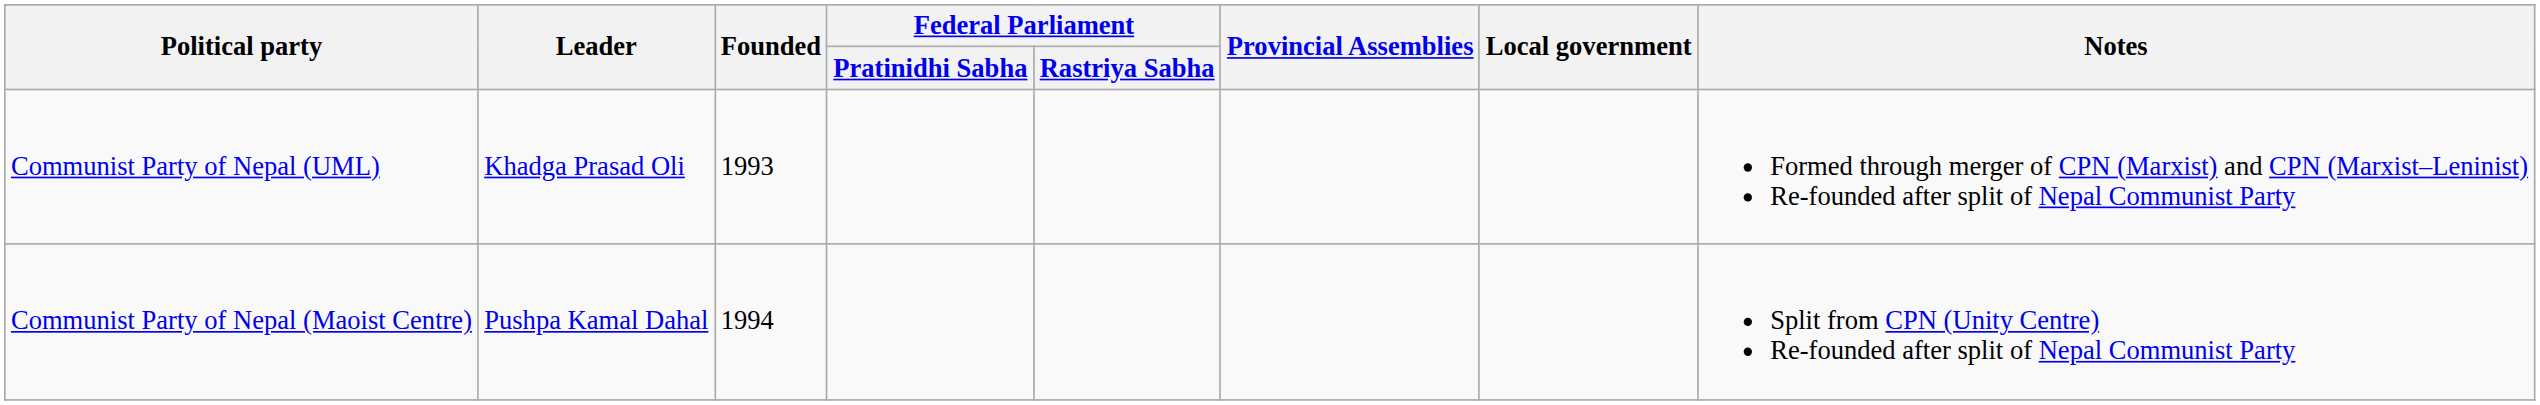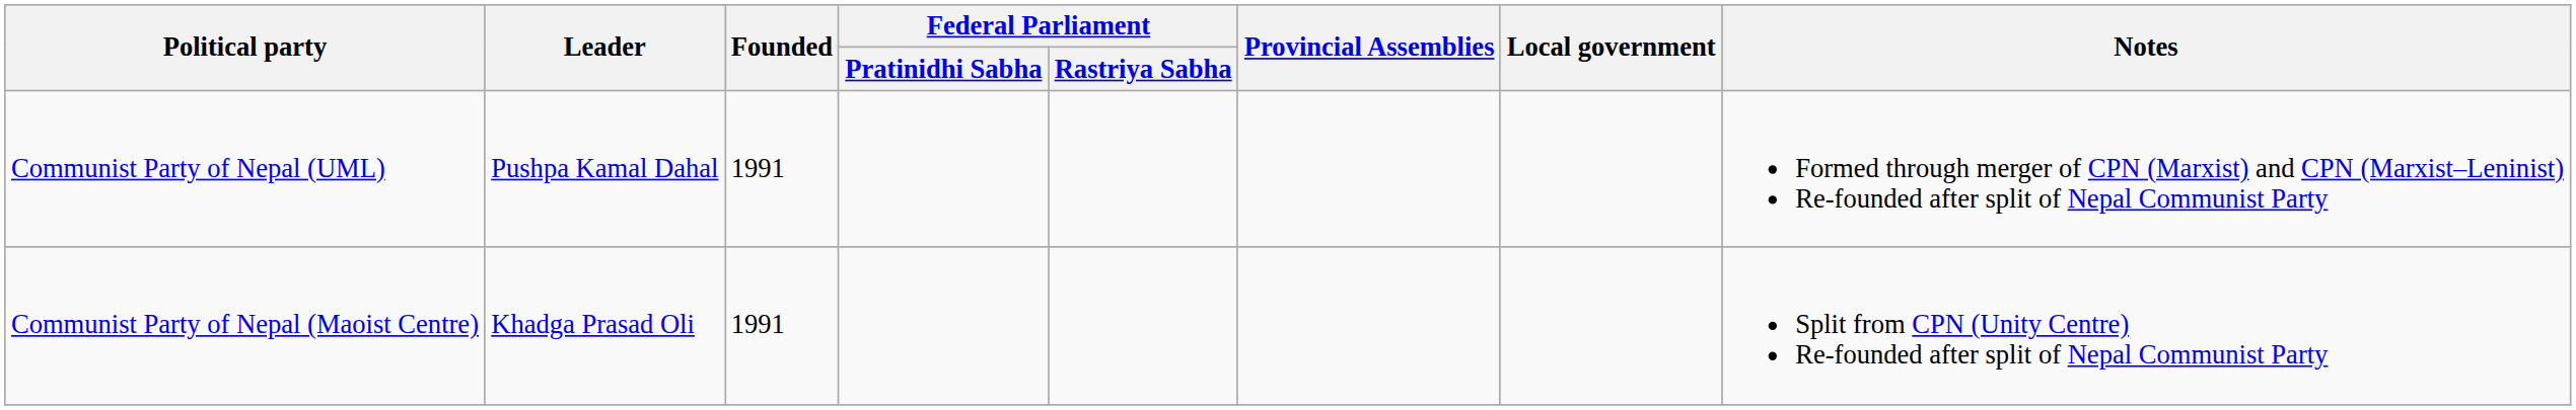Communist Party of Nepal (UML) | Leader: Khadga Prasad Oli -> Pushpa Kamal Dahal
Communist Party of Nepal (UML) | Founded: 1993 -> 1991
Communist Party of Nepal (Maoist Centre) | Leader: Pushpa Kamal Dahal -> Khadga Prasad Oli
Communist Party of Nepal (Maoist Centre) | Founded: 1994 -> 1991
